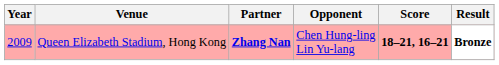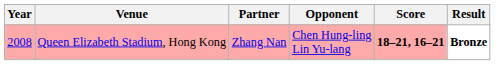Queen Elizabeth Stadium, Hong Kong | Year: 2009 -> 2008
Queen Elizabeth Stadium, Hong Kong | Partner: bold -> normal
